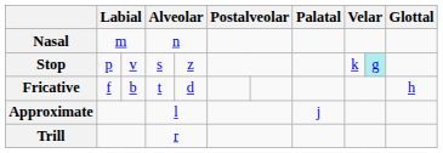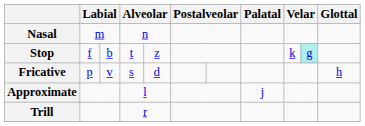Stop | column 2: p -> f
Stop | column 3: v -> b
Stop | column 4: s -> t
Fricative | column 2: f -> p
Fricative | column 3: b -> v
Fricative | column 4: t -> s
